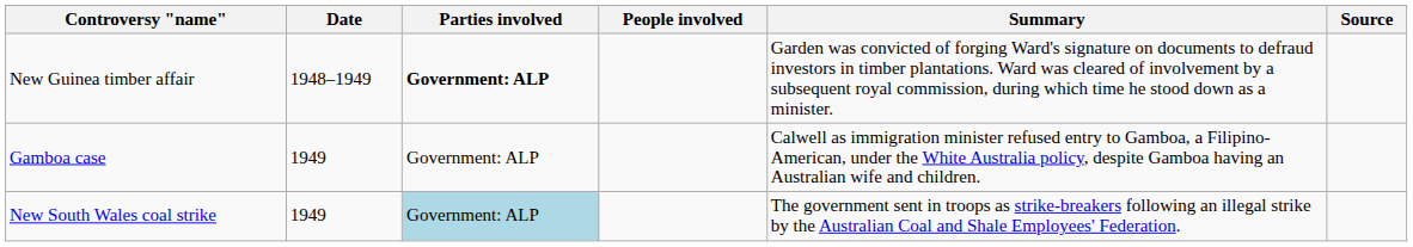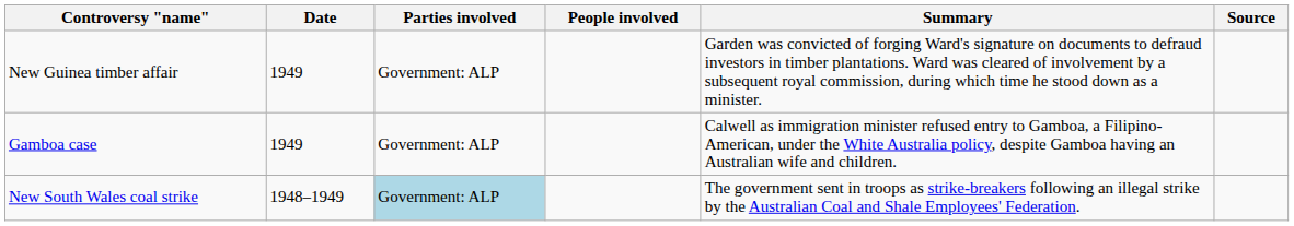New Guinea timber affair | Date: 1948–1949 -> 1949
New Guinea timber affair | Parties involved: bold -> normal
New South Wales coal strike | Date: 1949 -> 1948–1949
